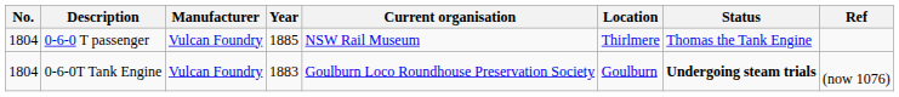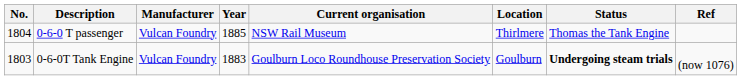0-6-0T Tank Engine | No.: 1804 -> 1803
